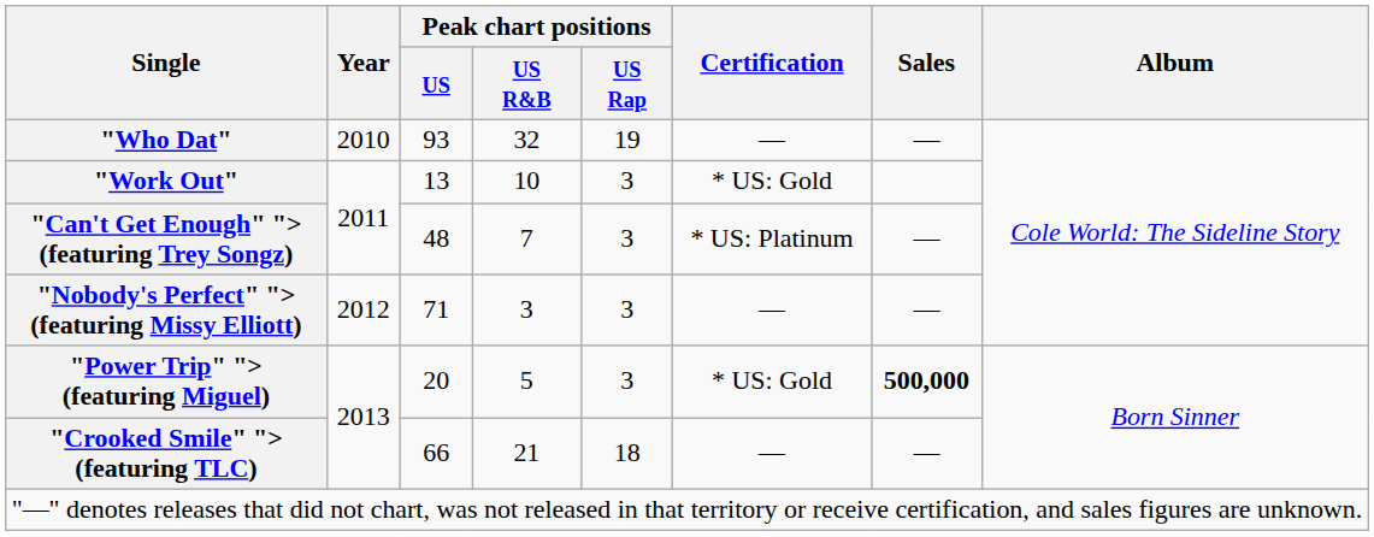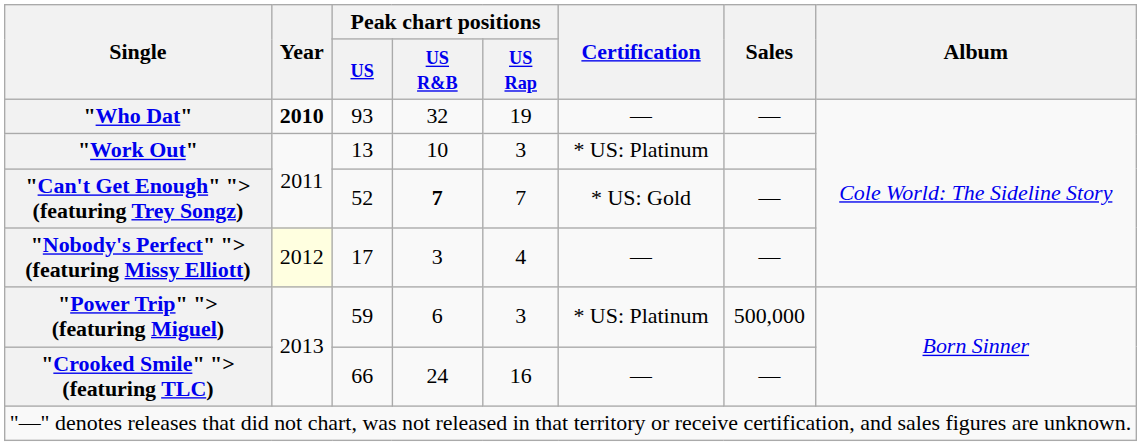"Who Dat" | Year: normal -> bold
"Work Out" | Certification: * US: Gold -> * US: Platinum
"Can't Get Enough" "> (featuring Trey Songz) | Peak chart positions / US: 48 -> 52
"Can't Get Enough" "> (featuring Trey Songz) | Peak chart positions / US R&B: normal -> bold
"Can't Get Enough" "> (featuring Trey Songz) | Peak chart positions / US Rap: 3 -> 7
"Can't Get Enough" "> (featuring Trey Songz) | Certification: * US: Platinum -> * US: Gold
"Nobody's Perfect" "> (featuring Missy Elliott) | Year: no background -> lightyellow background
"Nobody's Perfect" "> (featuring Missy Elliott) | Peak chart positions / US: 71 -> 17
"Nobody's Perfect" "> (featuring Missy Elliott) | Peak chart positions / US Rap: 3 -> 4
"Power Trip" "> (featuring Miguel) | Peak chart positions / US: 20 -> 59
"Power Trip" "> (featuring Miguel) | Peak chart positions / US R&B: 5 -> 6
"Power Trip" "> (featuring Miguel) | Certification: * US: Gold -> * US: Platinum
"Power Trip" "> (featuring Miguel) | Sales: bold -> normal
"Crooked Smile" "> (featuring TLC) | Peak chart positions / US R&B: 21 -> 24
"Crooked Smile" "> (featuring TLC) | Peak chart positions / US Rap: 18 -> 16
